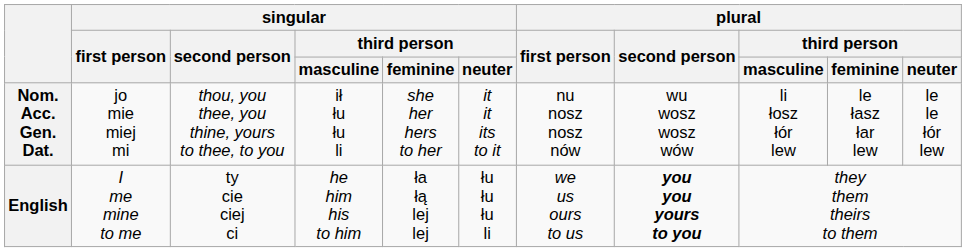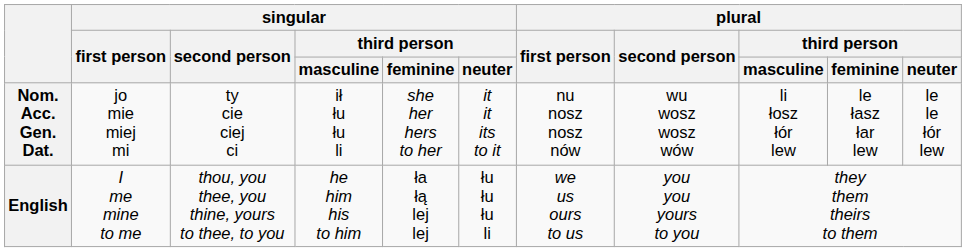Nom. Acc. Gen. Dat. | singular / second person: thou, you thee, you thine, yours to thee, to you -> ty cie ciej ci
English | singular / second person: ty cie ciej ci -> thou, you thee, you thine, yours to thee, to you
English | plural / second person: bold -> normal
